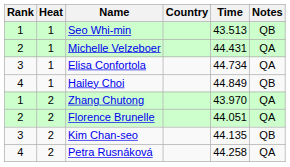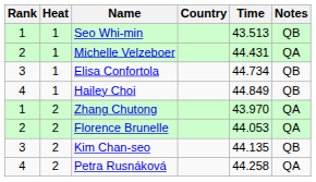Elisa Confortola | Notes: QA -> QB
Florence Brunelle | Time: 44.051 -> 44.053
